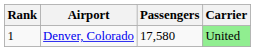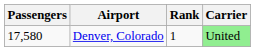columns swapped: Rank <-> Passengers
